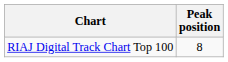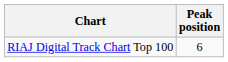RIAJ Digital Track Chart Top 100 | Peak position: 8 -> 6
